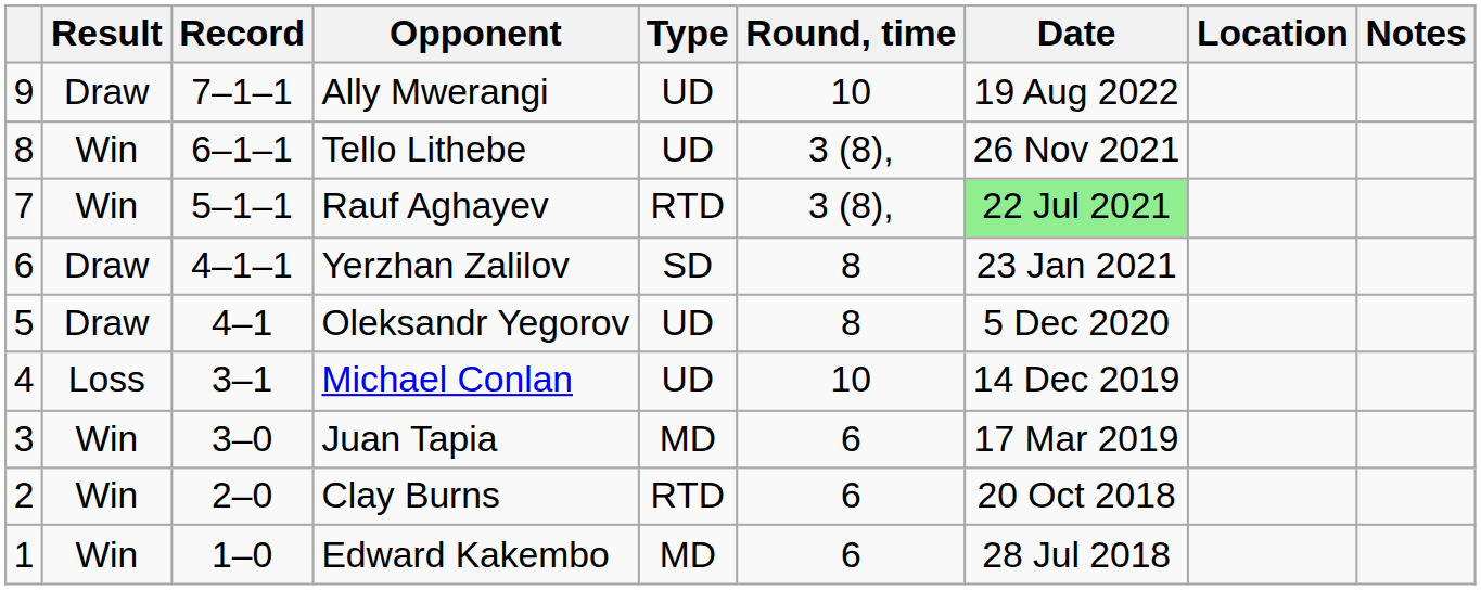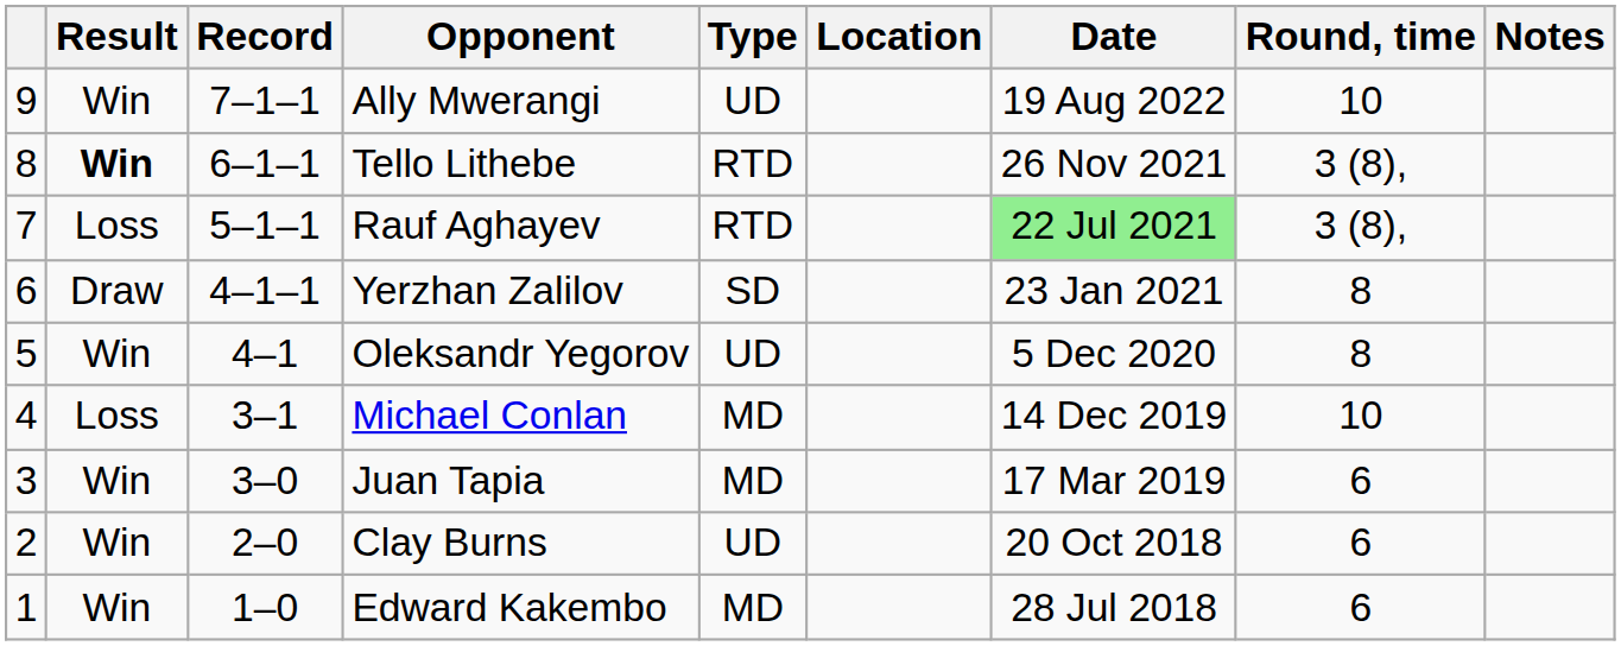columns swapped: Round, time <-> Location
Ally Mwerangi | Result: Draw -> Win
Tello Lithebe | Result: normal -> bold
Tello Lithebe | Type: UD -> RTD
Rauf Aghayev | Result: Win -> Loss
Oleksandr Yegorov | Result: Draw -> Win
Michael Conlan | Type: UD -> MD
Clay Burns | Type: RTD -> UD
